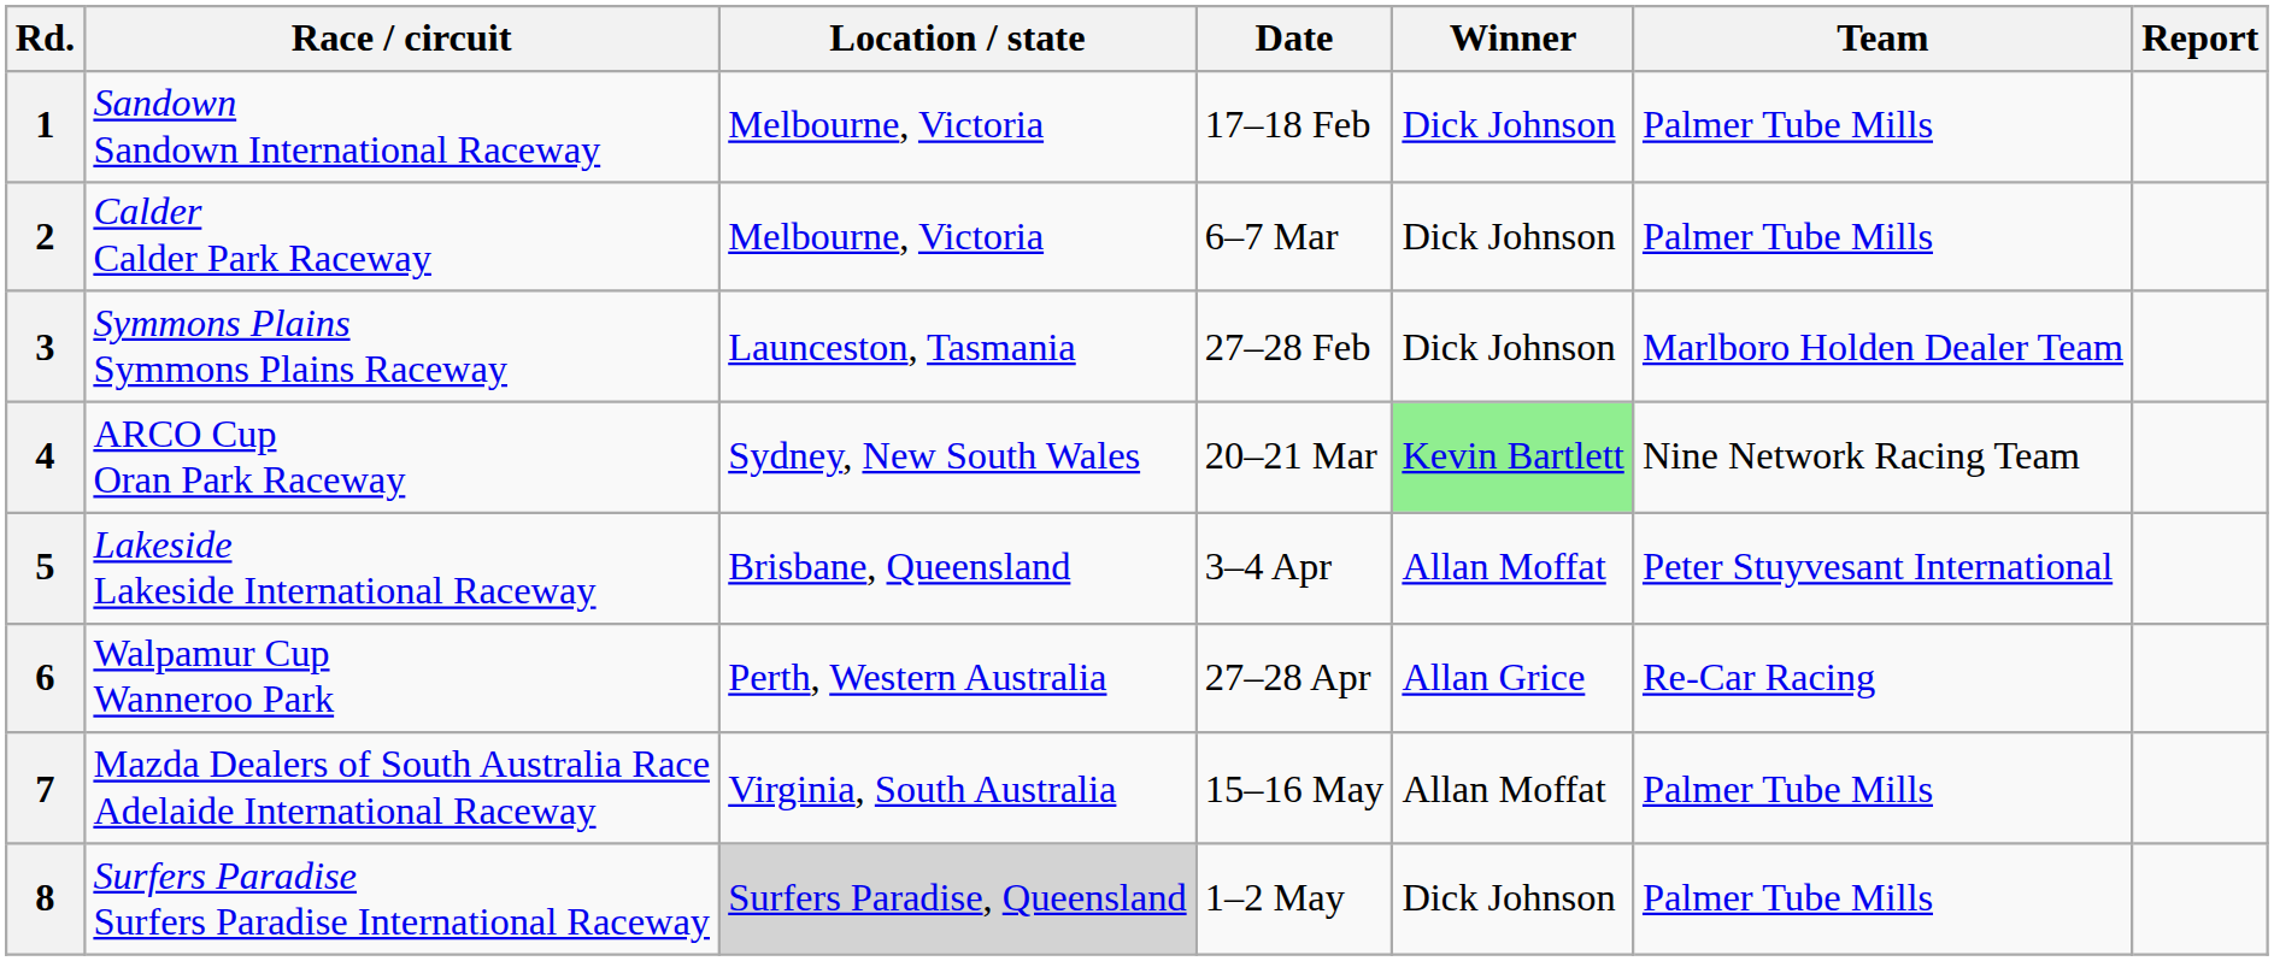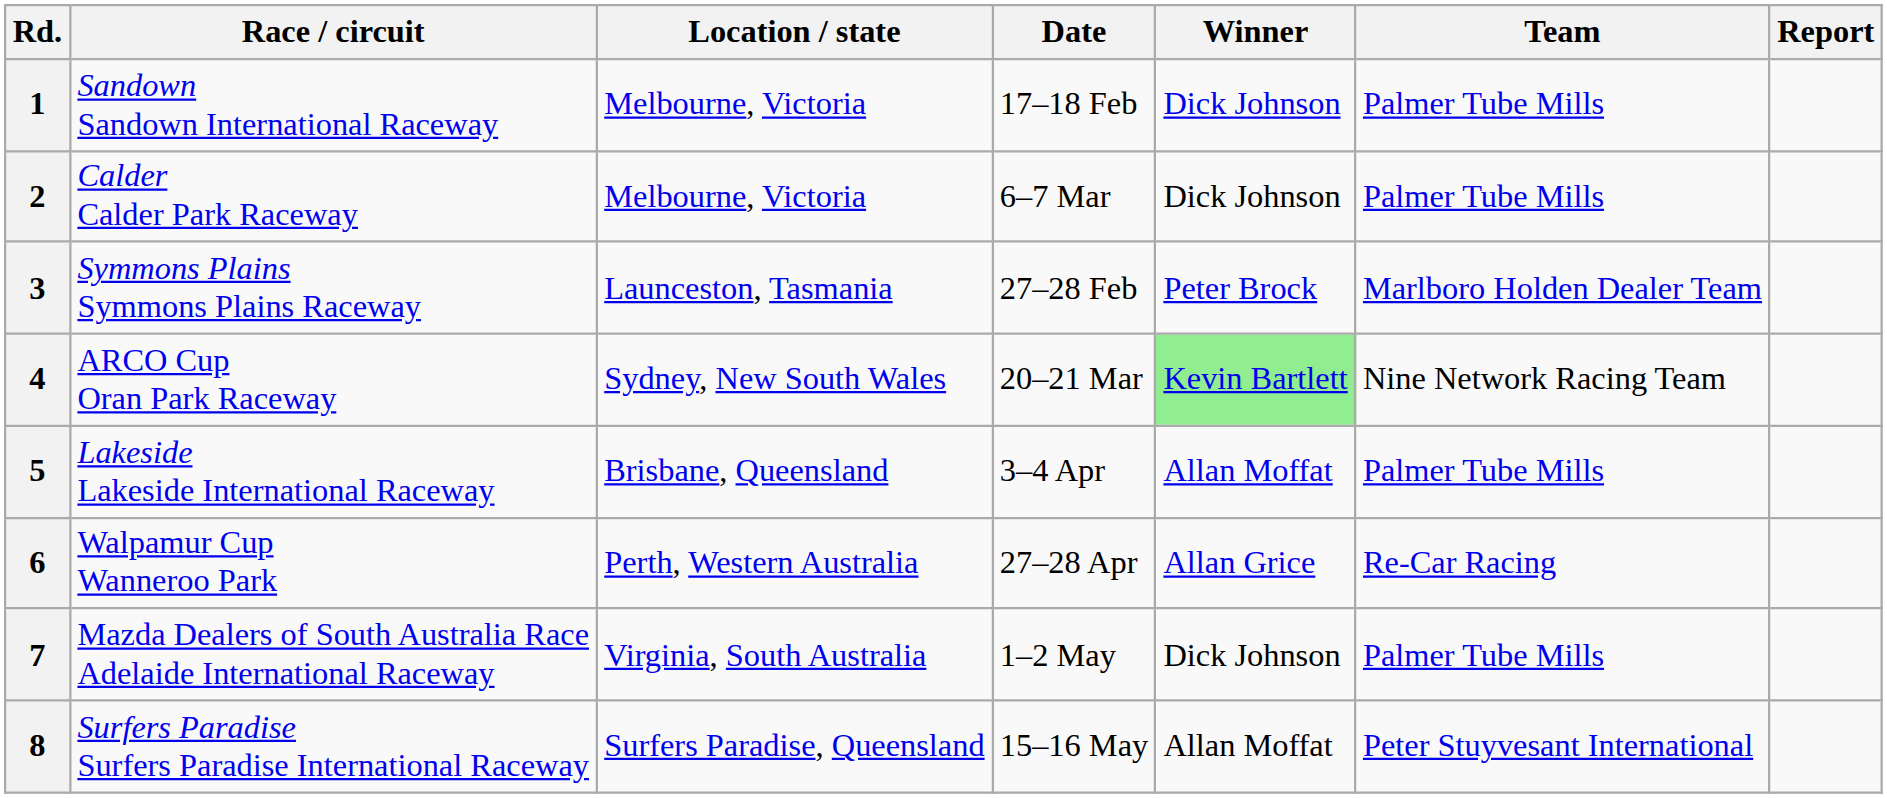3 | Winner: Dick Johnson -> Peter Brock
5 | Team: Peter Stuyvesant International -> Palmer Tube Mills
7 | Date: 15–16 May -> 1–2 May
7 | Winner: Allan Moffat -> Dick Johnson
8 | Location / state: lightgrey background -> no background
8 | Date: 1–2 May -> 15–16 May
8 | Winner: Dick Johnson -> Allan Moffat
8 | Team: Palmer Tube Mills -> Peter Stuyvesant International
